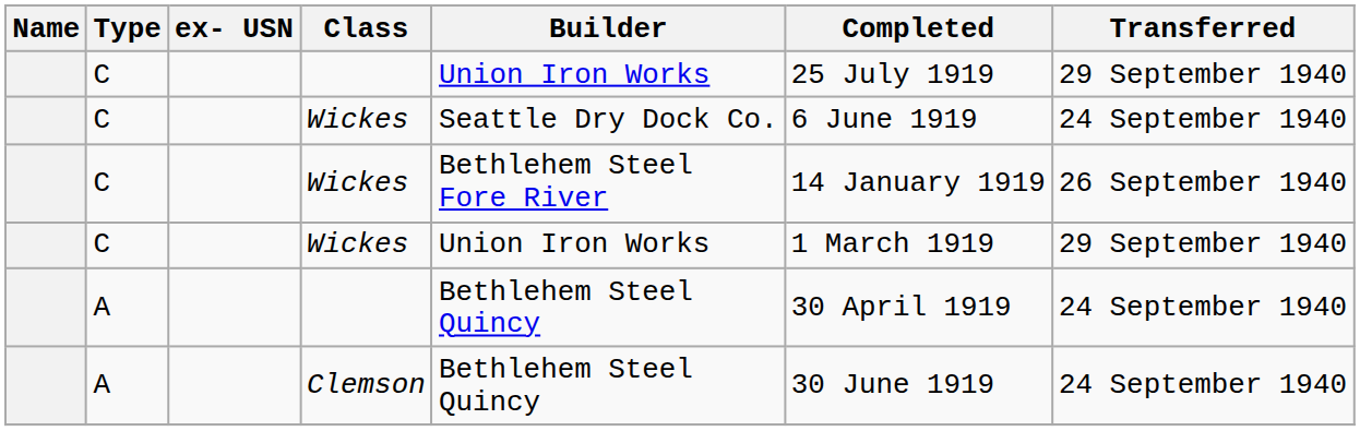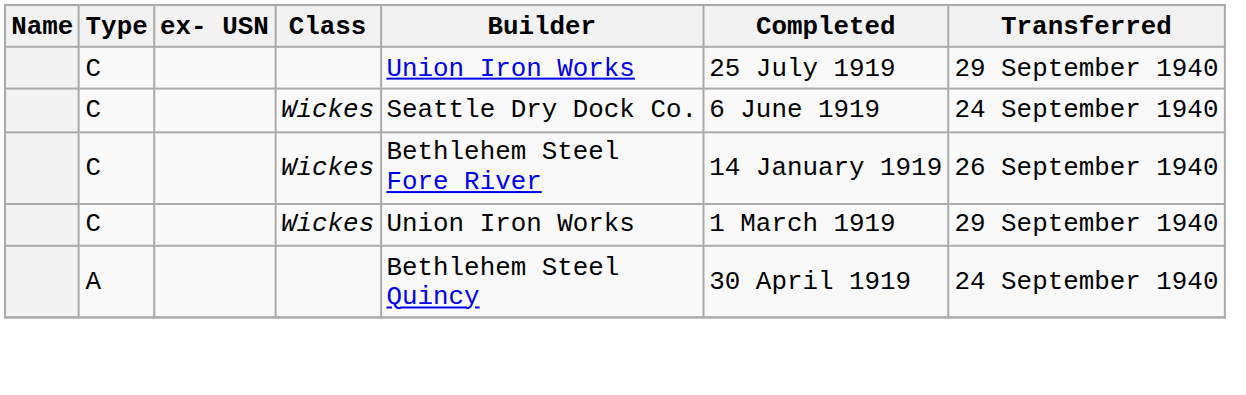- row: A | Clemson | Bethlehem Steel Quincy | 30 June 1919 | 24 September 1940
